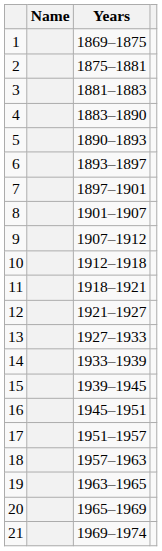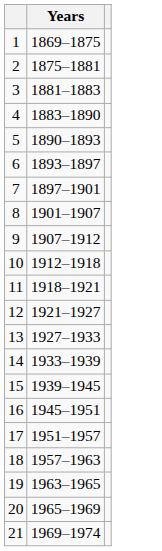- column: Name
